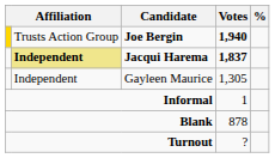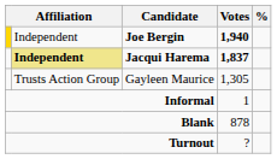Joe Bergin | column 2: Trusts Action Group -> Independent
Gayleen Maurice | column 2: Independent -> Trusts Action Group
